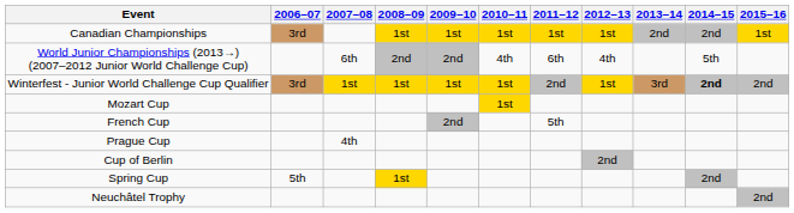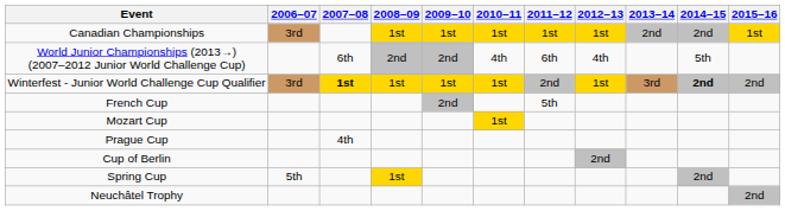Winterfest - Junior World Challenge Cup Qualifier | 2007–08: normal -> bold
rows swapped: French Cup <-> Mozart Cup
